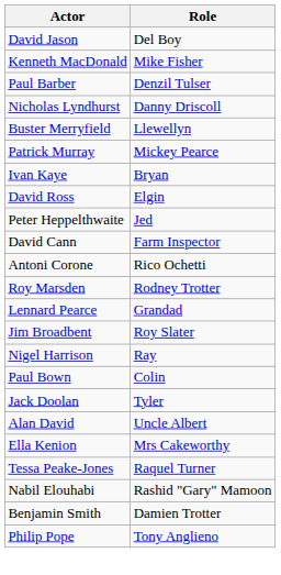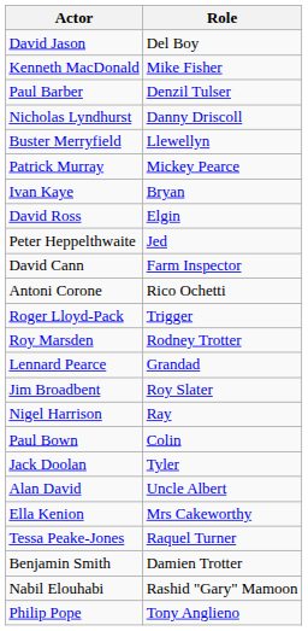+ row: Roger Lloyd-Pack | Trigger
rows swapped: Benjamin Smith <-> Nabil Elouhabi
